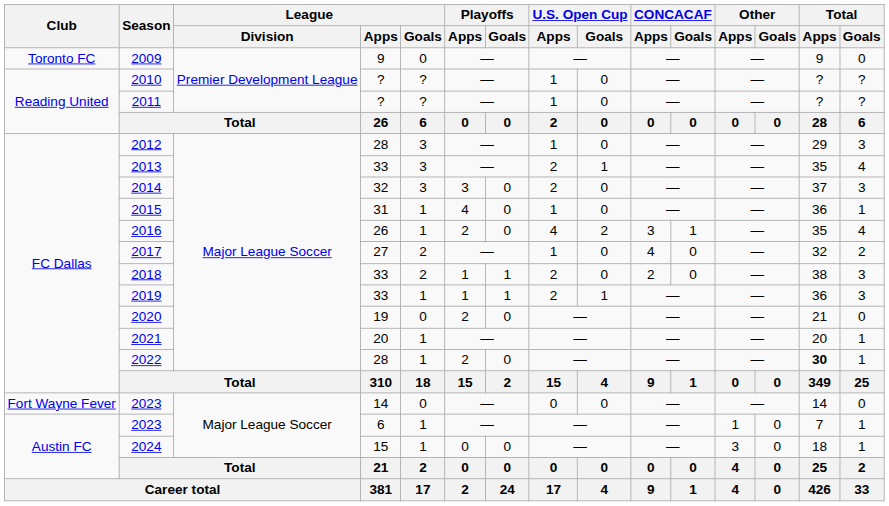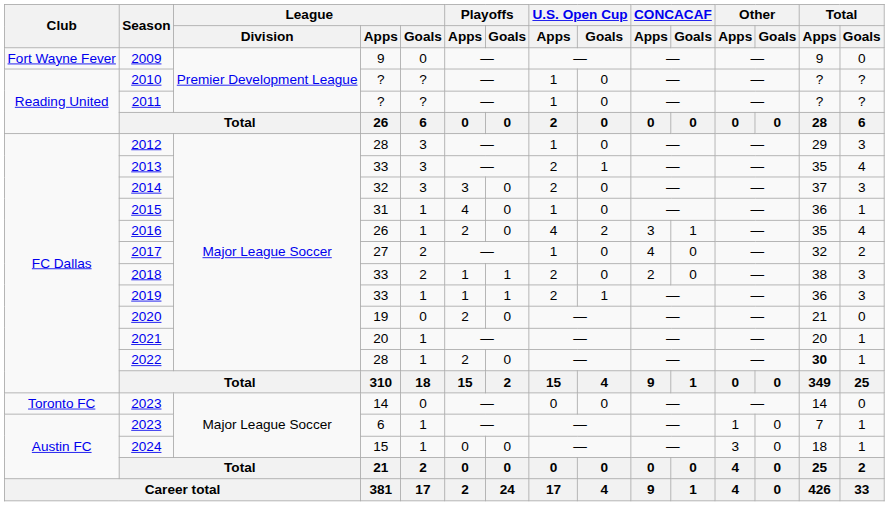2009 | Club: Toronto FC -> Fort Wayne Fever
2023 / 14 | Club: Fort Wayne Fever -> Toronto FC
